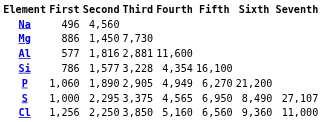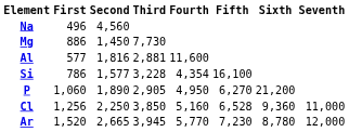P | Fourth: 4,949 -> 4,950
- row: S | 1,000 | 2,295 | 3,375 | 4,565 | 6,950 | 8,490 | 27,107
Cl | Fifth: 6,560 -> 6,528
+ row: Ar | 1,520 | 2,665 | 3,945 | 5,770 | 7,230 | 8,780 | 12,000
